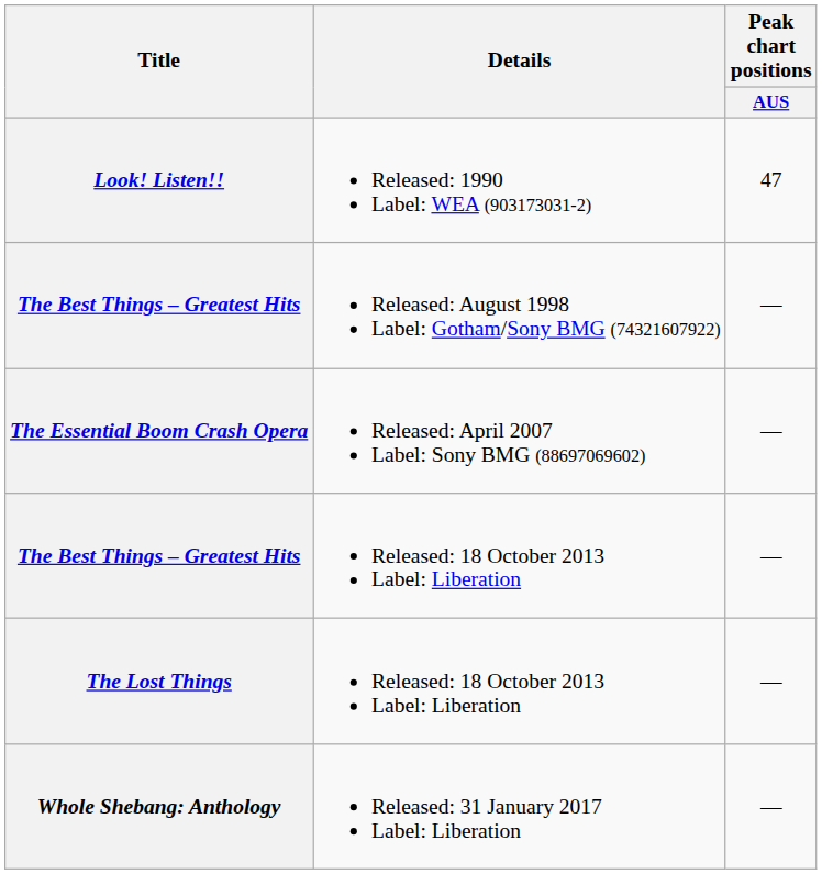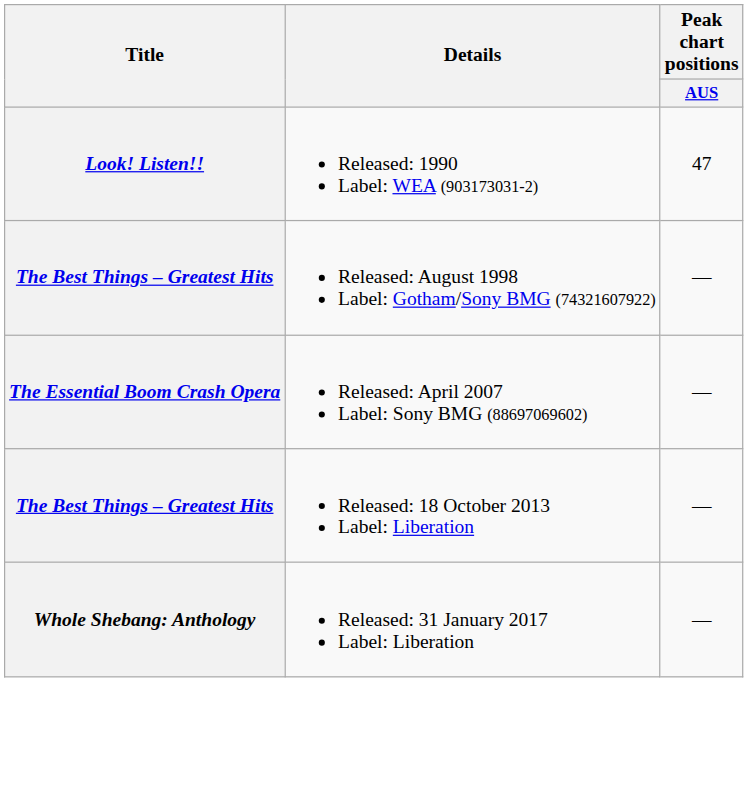- row: The Lost Things | Released: 18 October 2013 Label: Liberation | —
